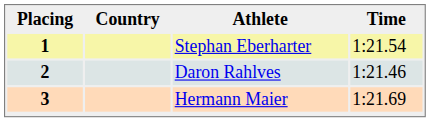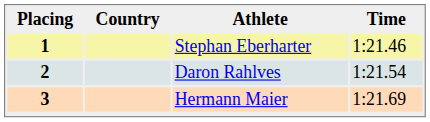1 | Time: 1:21.54 -> 1:21.46
2 | Time: 1:21.46 -> 1:21.54
